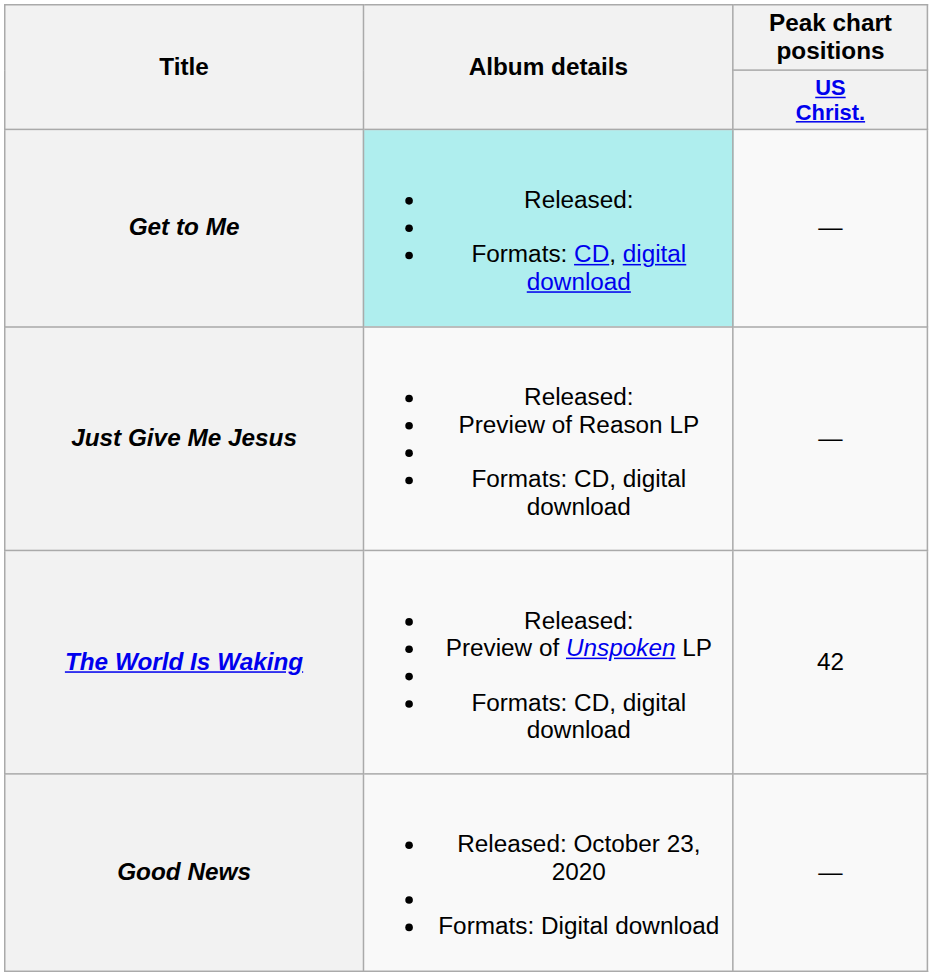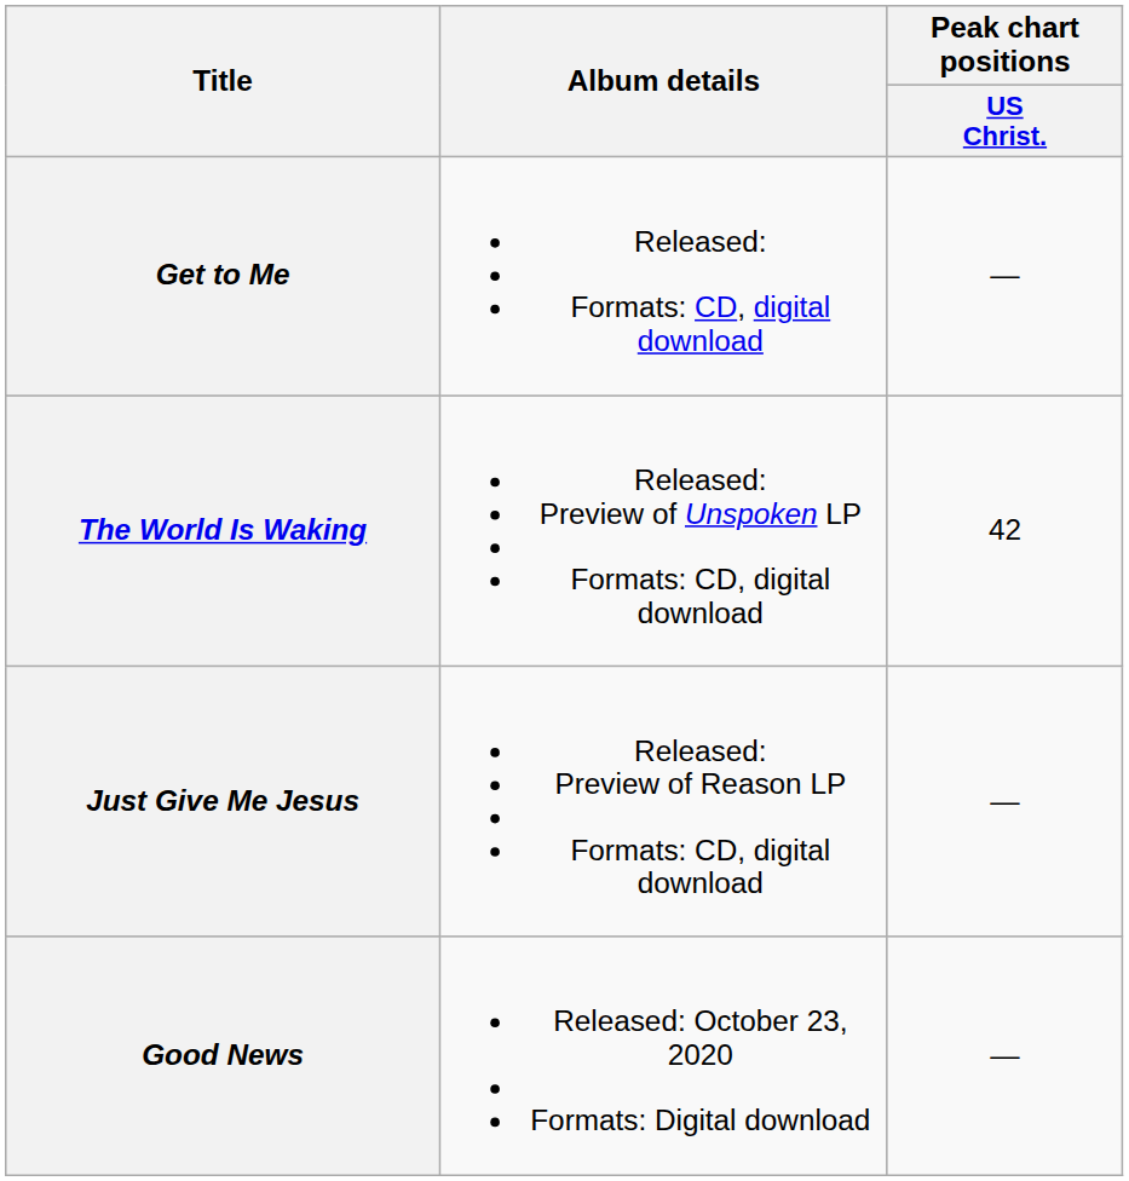Get to Me | Album details: paleturquoise background -> no background
rows swapped: The World Is Waking <-> Just Give Me Jesus
